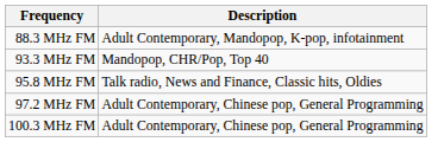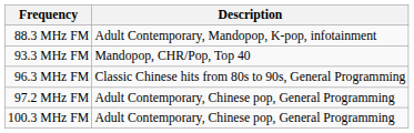- row: 95.8 MHz FM | Talk radio, News and Finance, Classic hits, Oldies
+ row: 96.3 MHz FM | Classic Chinese hits from 80s to 90s, General Programming
